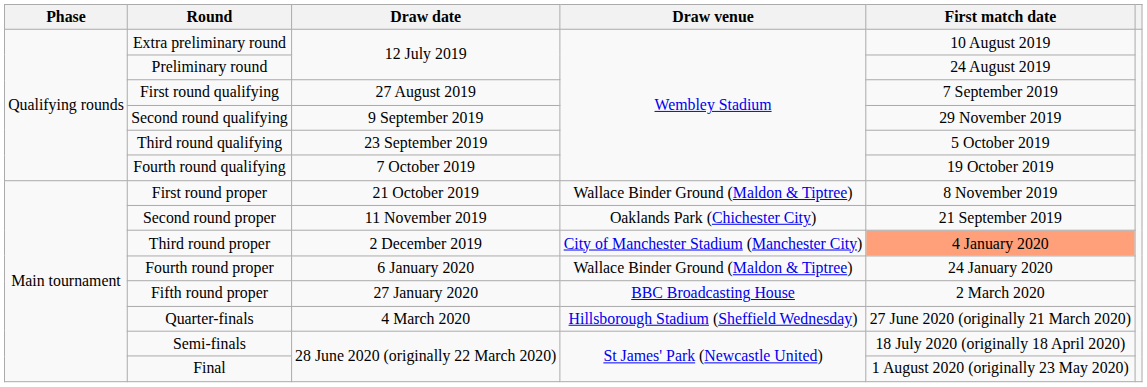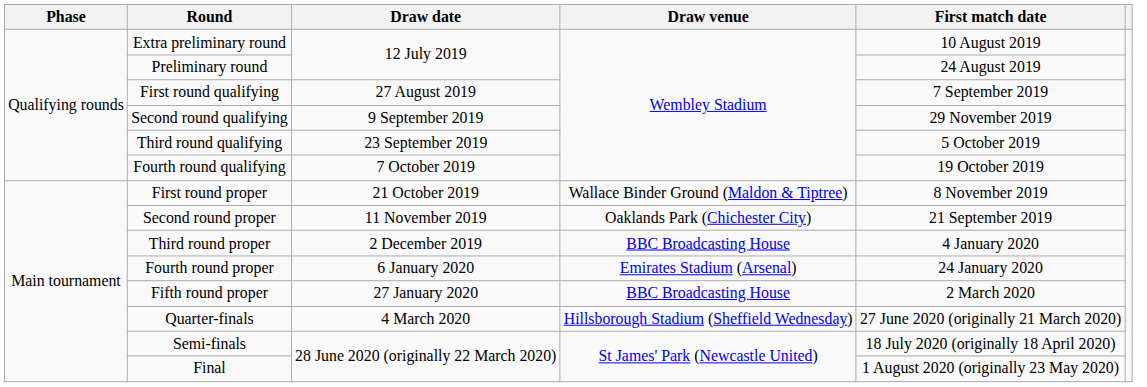Third round proper | Draw venue: City of Manchester Stadium (Manchester City) -> BBC Broadcasting House
Third round proper | First match date: lightsalmon background -> no background
Fourth round proper | Draw venue: Wallace Binder Ground (Maldon & Tiptree) -> Emirates Stadium (Arsenal)
